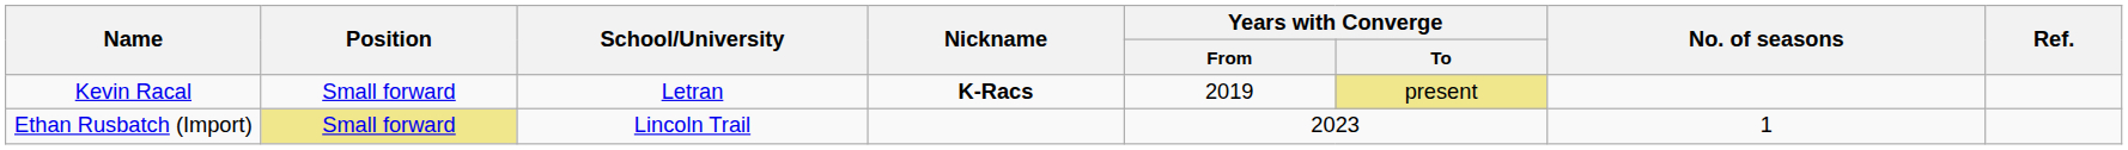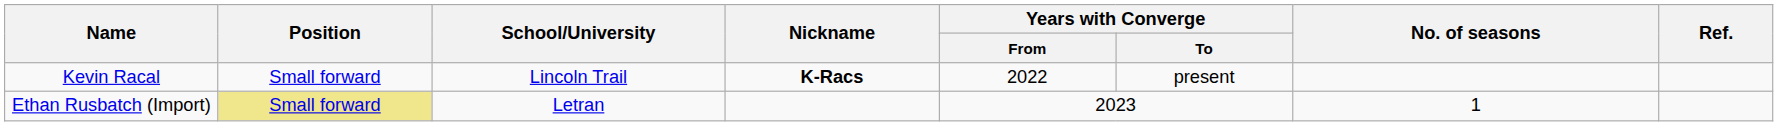Kevin Racal | School/University: Letran -> Lincoln Trail
Kevin Racal | Years with Converge / From: 2019 -> 2022
Kevin Racal | Years with Converge / To: khaki background -> no background
Ethan Rusbatch (Import) | School/University: Lincoln Trail -> Letran
